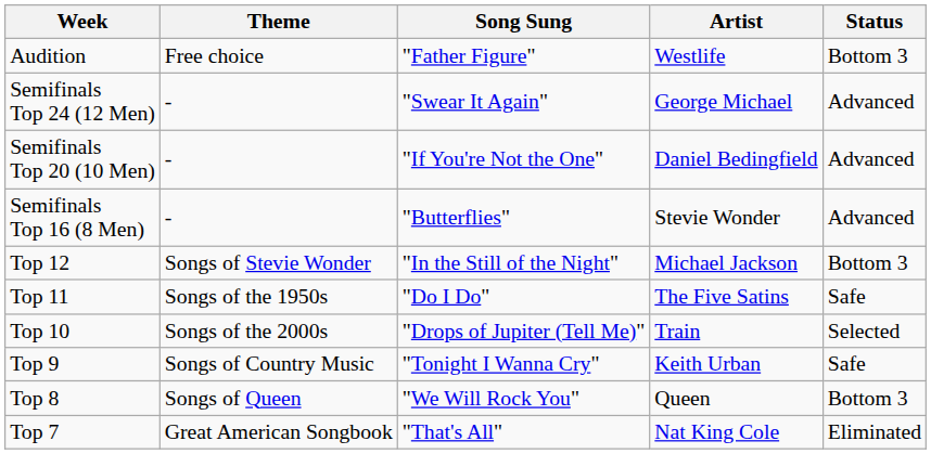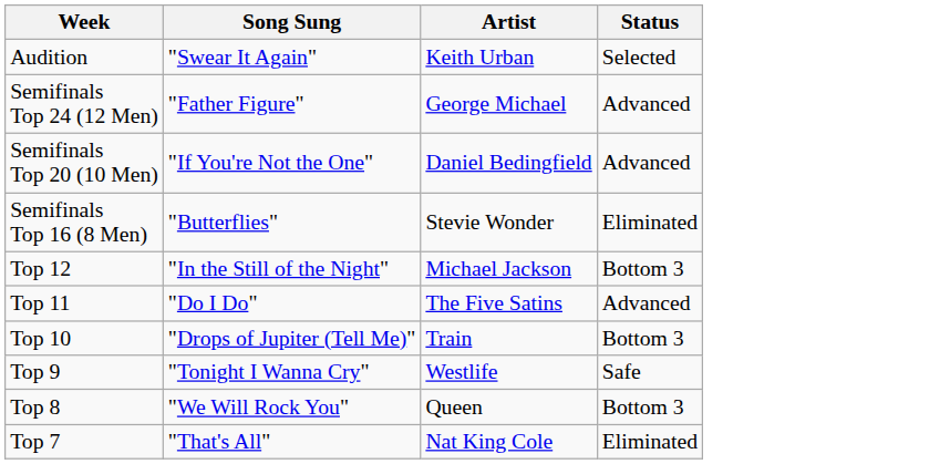- column: Theme | Free choice | - | - | - | Songs of Stevie Wonder | Songs of the 1950s | Songs of the 2000s | Songs of Country Music | Songs of Queen | Great American Songbook
Audition | Song Sung: "Father Figure" -> "Swear It Again"
Audition | Artist: Westlife -> Keith Urban
Audition | Status: Bottom 3 -> Selected
Semifinals Top 24 (12 Men) | Song Sung: "Swear It Again" -> "Father Figure"
Semifinals Top 16 (8 Men) | Status: Advanced -> Eliminated
Top 11 | Status: Safe -> Advanced
Top 10 | Status: Selected -> Bottom 3
Top 9 | Artist: Keith Urban -> Westlife
